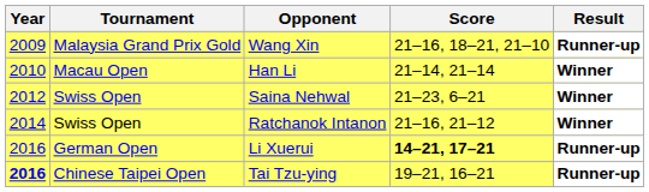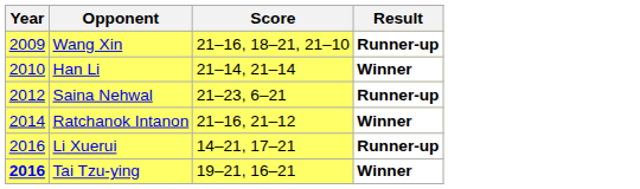- column: Tournament | Malaysia Grand Prix Gold | Macau Open | Swiss Open | Swiss Open | German Open | Chinese Taipei Open
Saina Nehwal | Result: Winner -> Runner-up
Li Xuerui | Score: bold -> normal
Tai Tzu-ying | Result: Runner-up -> Winner
